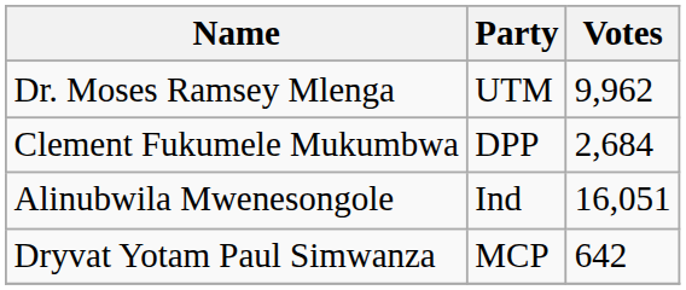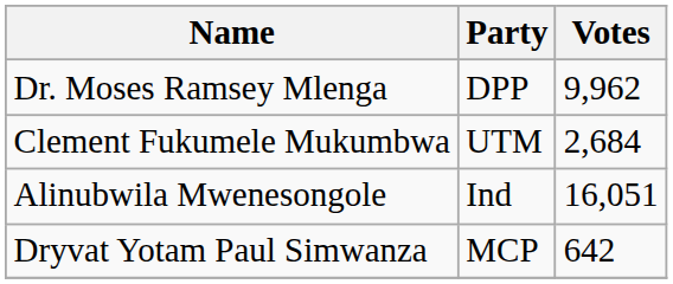Dr. Moses Ramsey Mlenga | Party: UTM -> DPP
Clement Fukumele Mukumbwa | Party: DPP -> UTM
